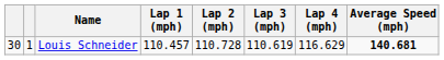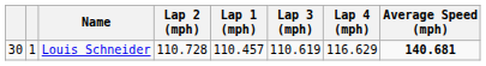columns swapped: Lap 1 (mph) <-> Lap 2 (mph)
